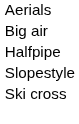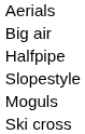+ row: Moguls
